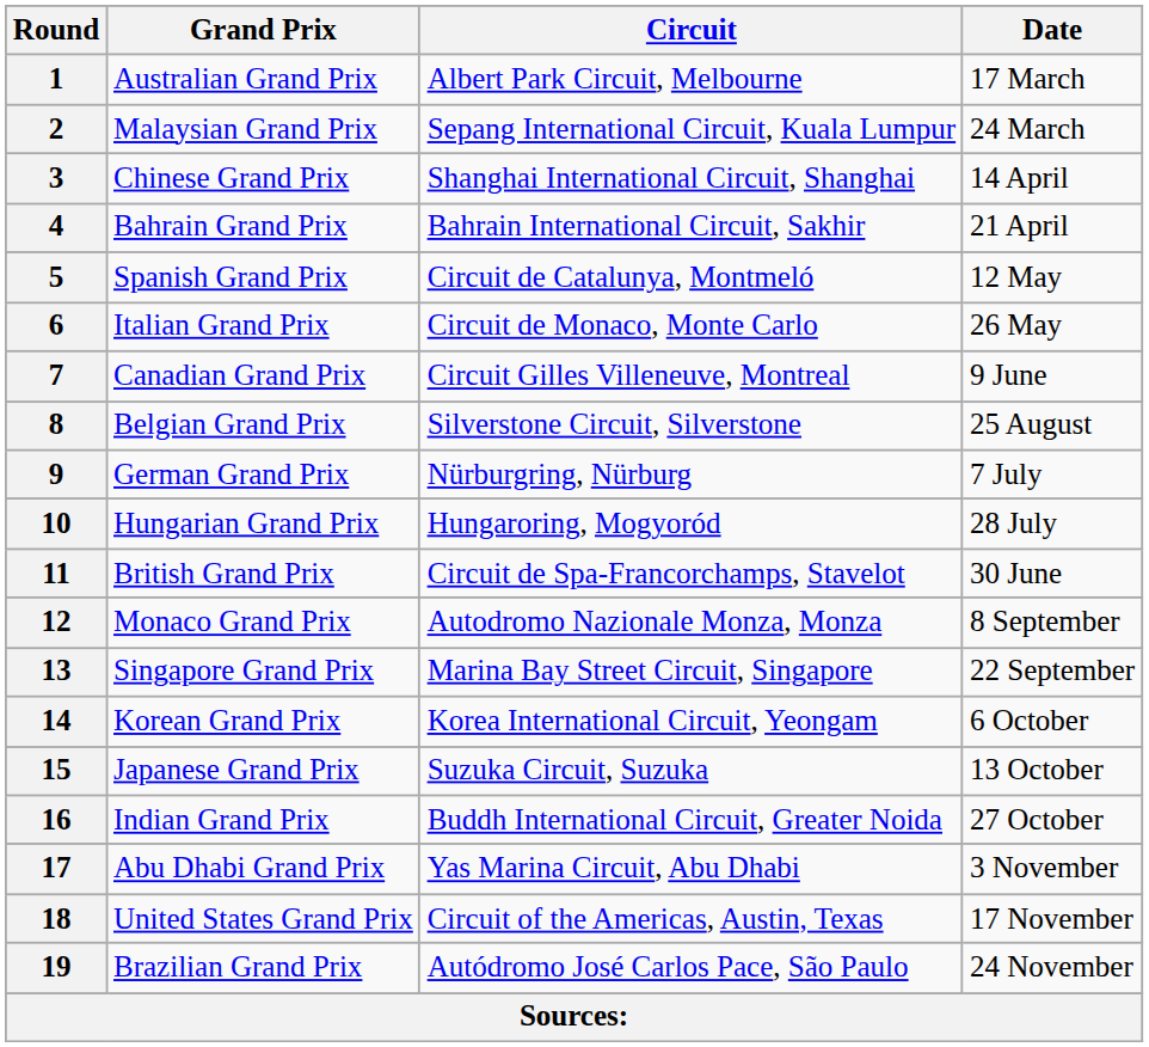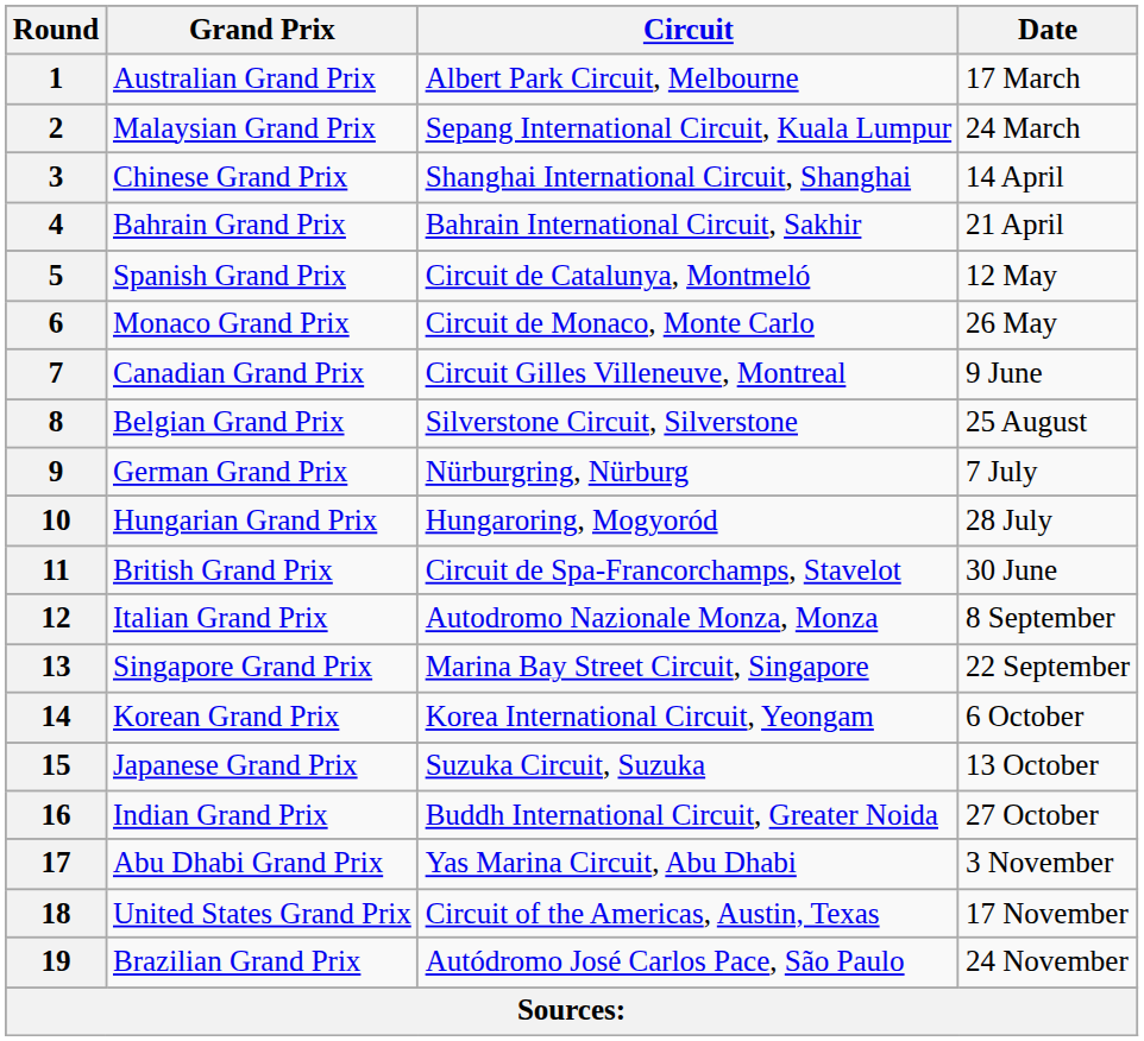6 | Grand Prix: Italian Grand Prix -> Monaco Grand Prix
12 | Grand Prix: Monaco Grand Prix -> Italian Grand Prix
